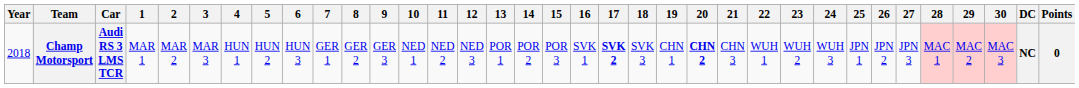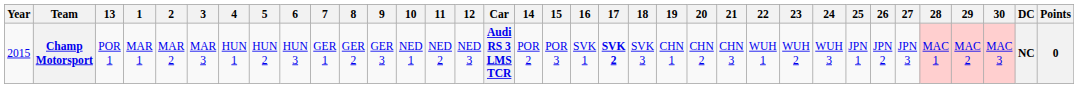columns swapped: Car <-> 13
Champ Motorsport | Year: 2018 -> 2015
Champ Motorsport | 20: bold -> normal
